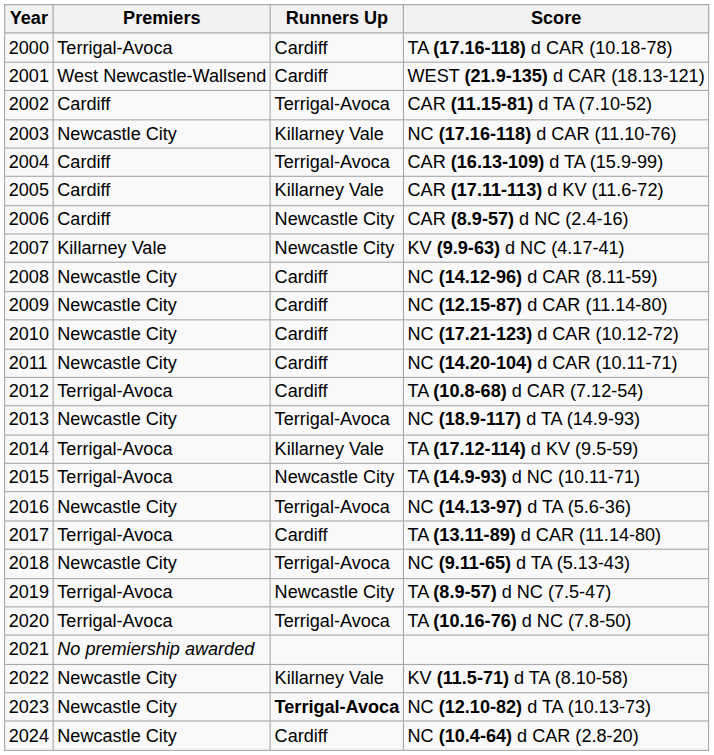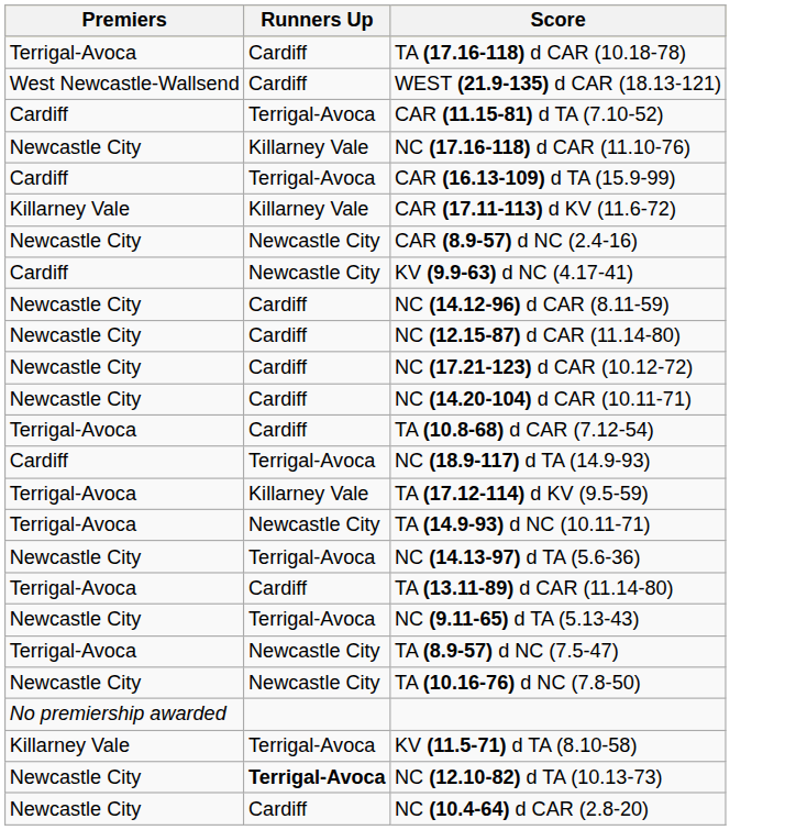- column: Year | 2000 | 2001 | 2002 | 2003 | 2004 | 2005 | 2006 | 2007 | 2008 | 2009 | 2010 | 2011 | 2012 | 2013 | 2014 | 2015 | 2016 | 2017 | 2018 | 2019 | 2020 | 2021 | 2022 | 2023 | 2024
CAR (17.11-113) d KV (11.6-72) | Premiers: Cardiff -> Killarney Vale
CAR (8.9-57) d NC (2.4-16) | Premiers: Cardiff -> Newcastle City
KV (9.9-63) d NC (4.17-41) | Premiers: Killarney Vale -> Cardiff
NC (18.9-117) d TA (14.9-93) | Premiers: Newcastle City -> Cardiff
TA (10.16-76) d NC (7.8-50) | Premiers: Terrigal-Avoca -> Newcastle City
TA (10.16-76) d NC (7.8-50) | Runners Up: Terrigal-Avoca -> Newcastle City
KV (11.5-71) d TA (8.10-58) | Premiers: Newcastle City -> Killarney Vale
KV (11.5-71) d TA (8.10-58) | Runners Up: Killarney Vale -> Terrigal-Avoca
